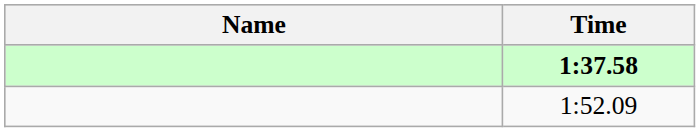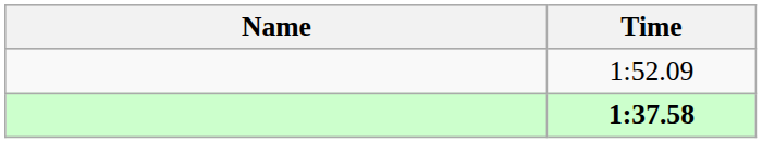rows swapped: 1:37.58 <-> 1:52.09
